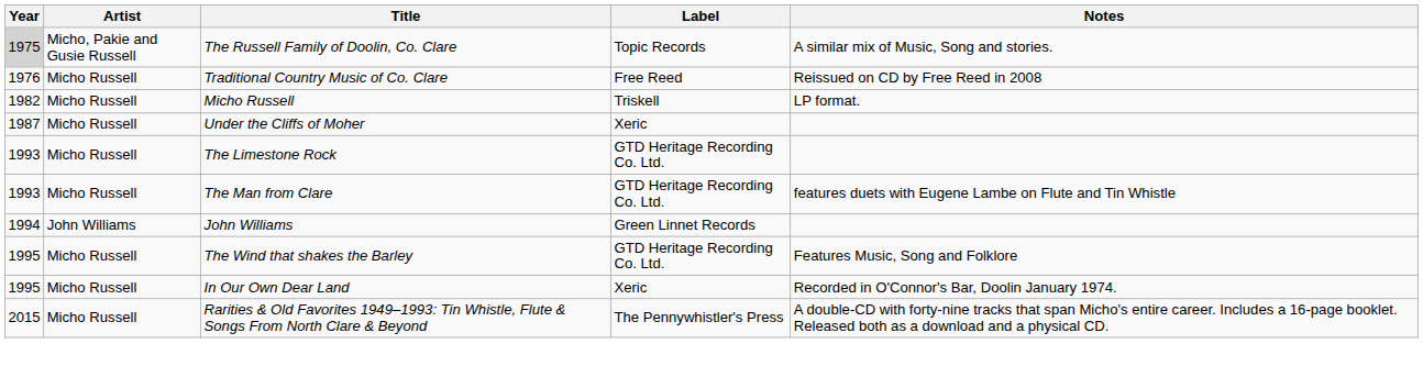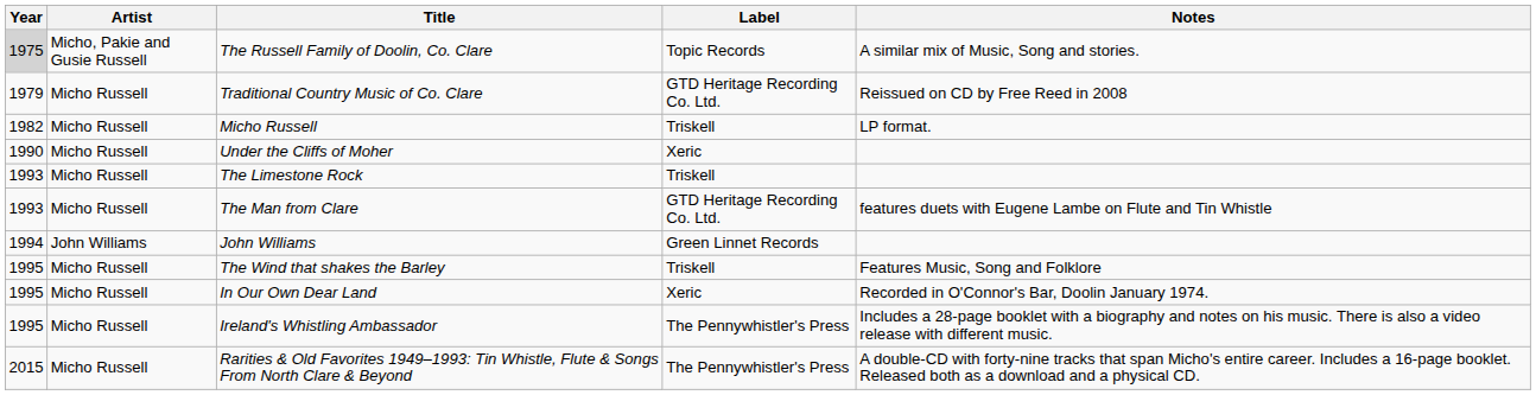Traditional Country Music of Co. Clare | Year: 1976 -> 1979
Traditional Country Music of Co. Clare | Label: Free Reed -> GTD Heritage Recording Co. Ltd.
Under the Cliffs of Moher | Year: 1987 -> 1990
The Limestone Rock | Label: GTD Heritage Recording Co. Ltd. -> Triskell
The Wind that shakes the Barley | Label: GTD Heritage Recording Co. Ltd. -> Triskell
+ row: 1995 | Micho Russell | Ireland's Whistling Ambassador | The Pennywhistler's Press | Includes a 28-page booklet with a biography and notes on his music. There is also a video release with different music.
